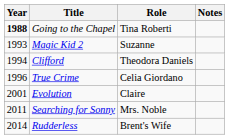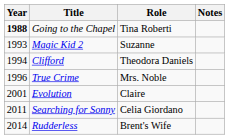True Crime | Role: Celia Giordano -> Mrs. Noble
Searching for Sonny | Role: Mrs. Noble -> Celia Giordano
